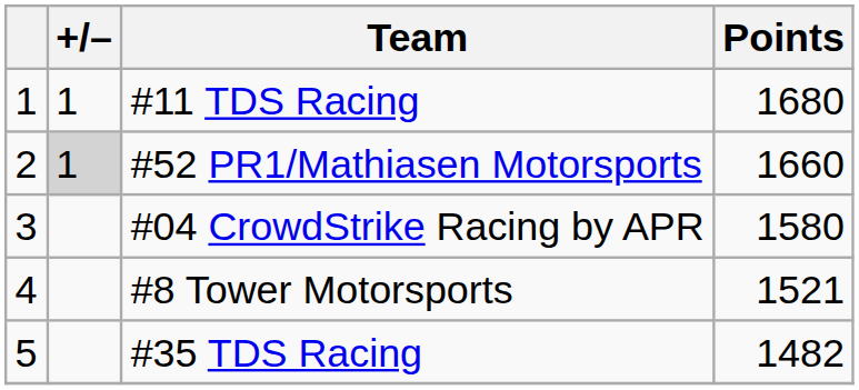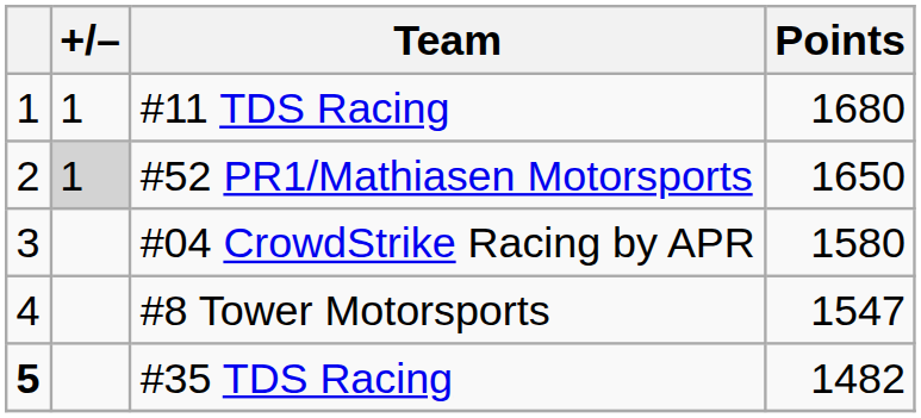#52 PR1/Mathiasen Motorsports | Points: 1660 -> 1650
#8 Tower Motorsports | Points: 1521 -> 1547
#35 TDS Racing | column 1: normal -> bold
